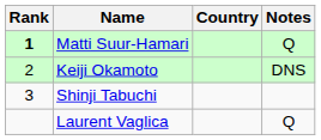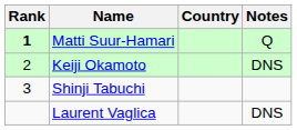Laurent Vaglica | Notes: Q -> DNS
